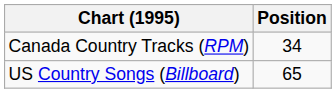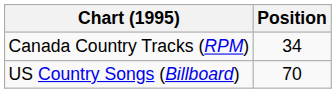US Country Songs (Billboard) | Position: 65 -> 70
